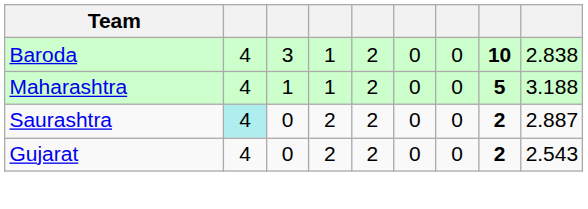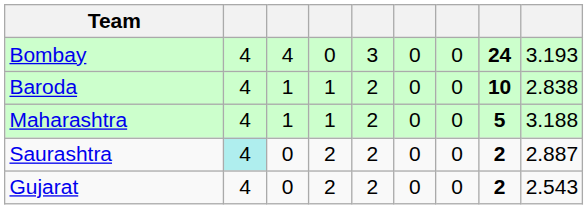+ row: Bombay | 4 | 4 | 0 | 3 | 0 | 0 | 24 | 3.193
Baroda | column 3: 3 -> 1
